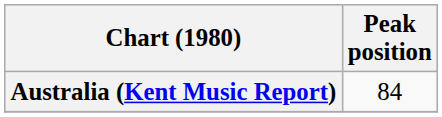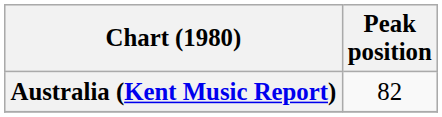Australia (Kent Music Report) | Peak position: 84 -> 82
